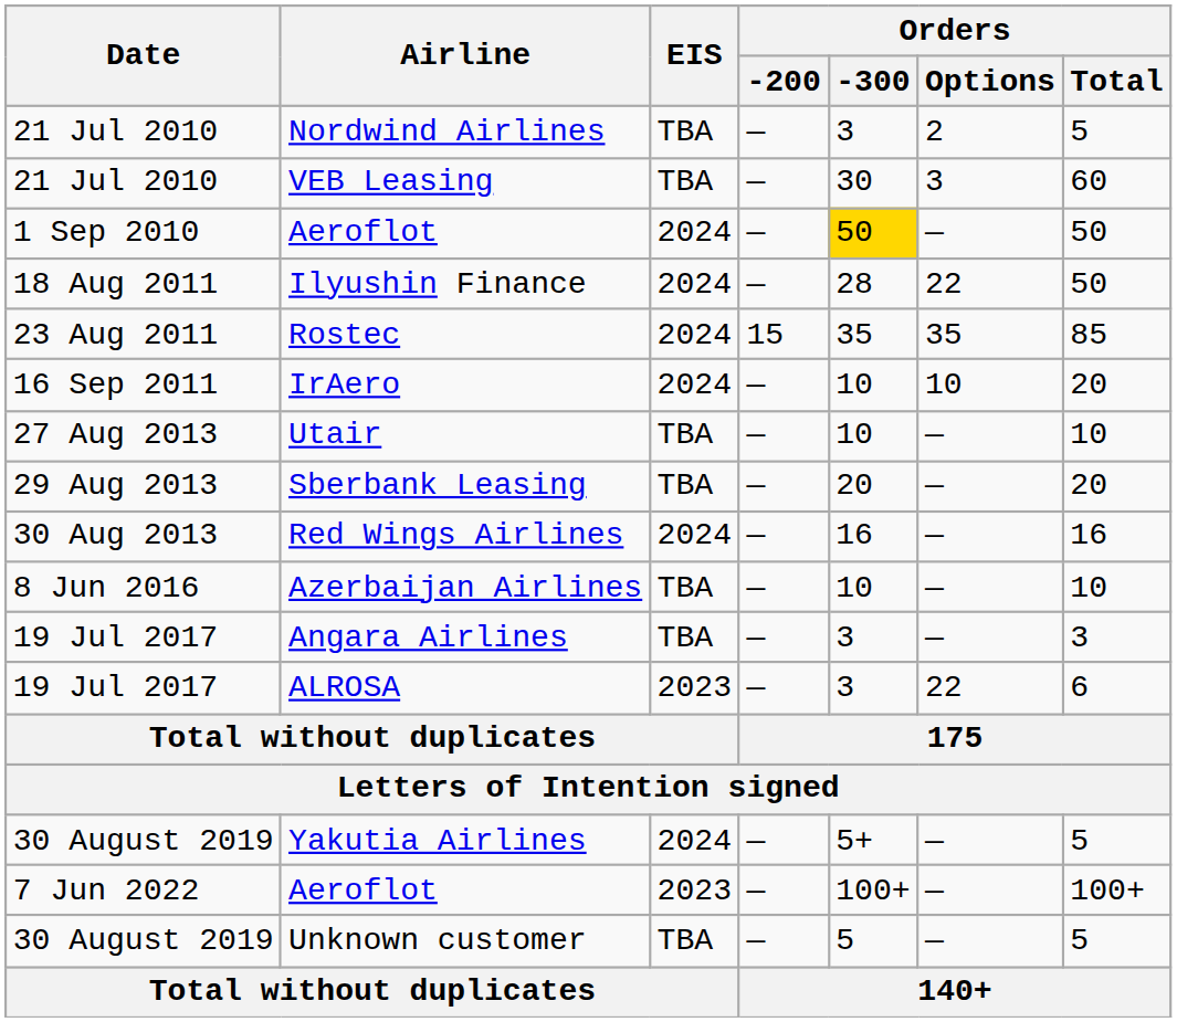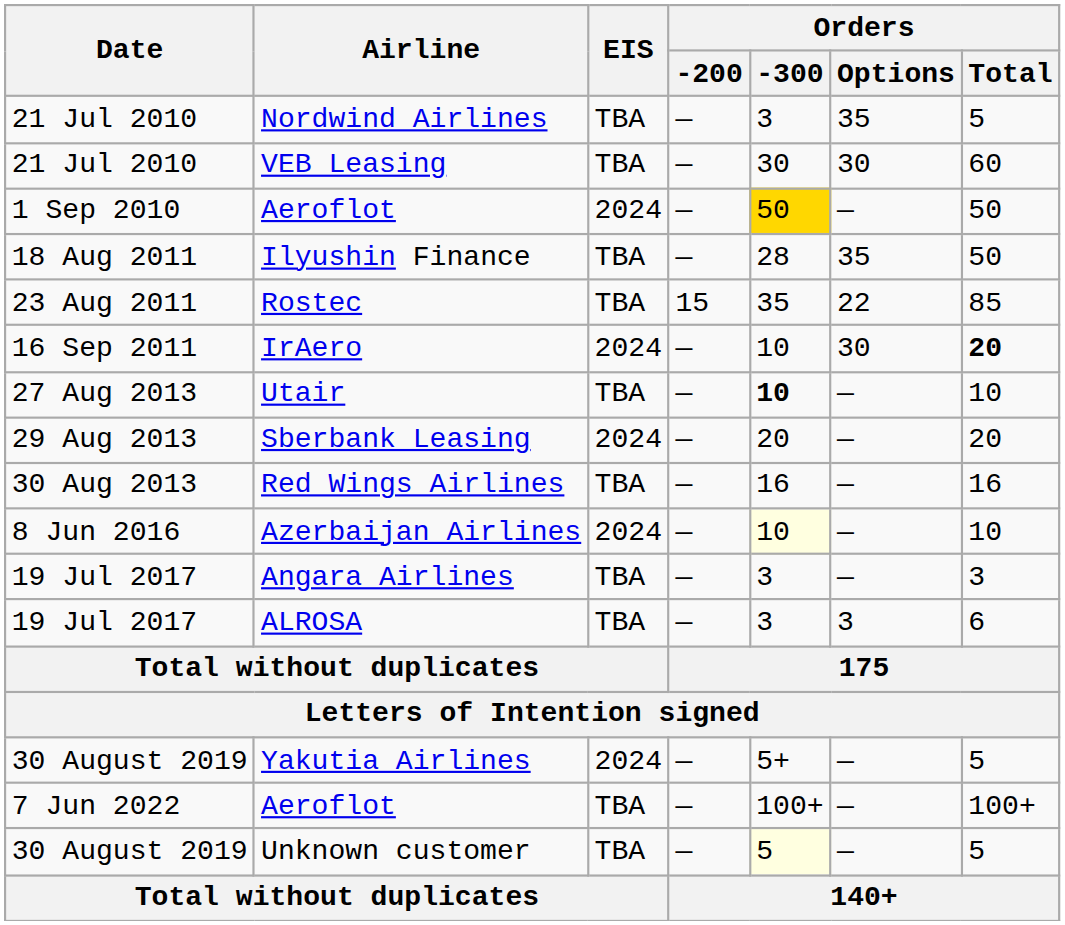Nordwind Airlines | Orders / Options: 2 -> 35
VEB Leasing | Orders / Options: 3 -> 30
Ilyushin Finance | EIS: 2024 -> TBA
Ilyushin Finance | Orders / Options: 22 -> 35
Rostec | EIS: 2024 -> TBA
Rostec | Orders / Options: 35 -> 22
IrAero | Orders / Options: 10 -> 30
IrAero | Orders / Total: normal -> bold
Utair | Orders / -300: normal -> bold
Sberbank Leasing | EIS: TBA -> 2024
Red Wings Airlines | EIS: 2024 -> TBA
Azerbaijan Airlines | EIS: TBA -> 2024
Azerbaijan Airlines | Orders / -300: no background -> lightyellow background
ALROSA | EIS: 2023 -> TBA
ALROSA | Orders / Options: 22 -> 3
7 Jun 2022 / Aeroflot | EIS: 2023 -> TBA
Unknown customer | Orders / -300: no background -> lightyellow background
